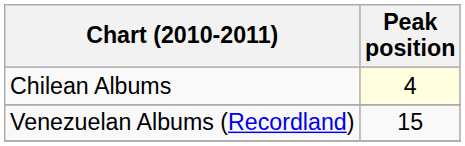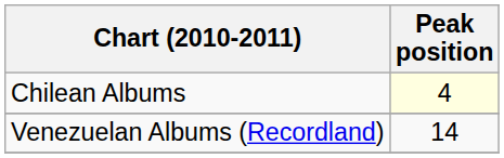Venezuelan Albums (Recordland) | Peak position: 15 -> 14
